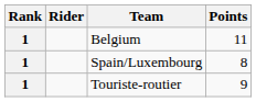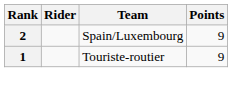- row: 1 | Belgium | 11
Spain/Luxembourg | Rank: 1 -> 2
Spain/Luxembourg | Points: 8 -> 9
